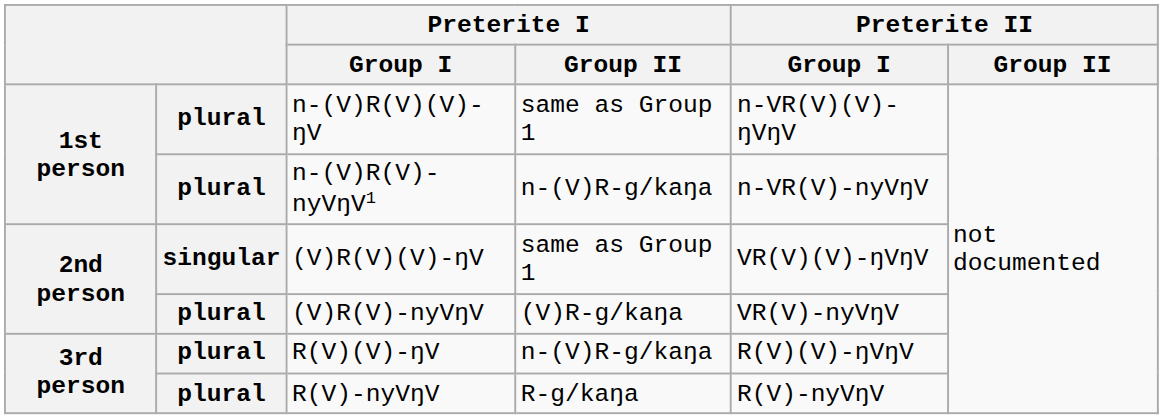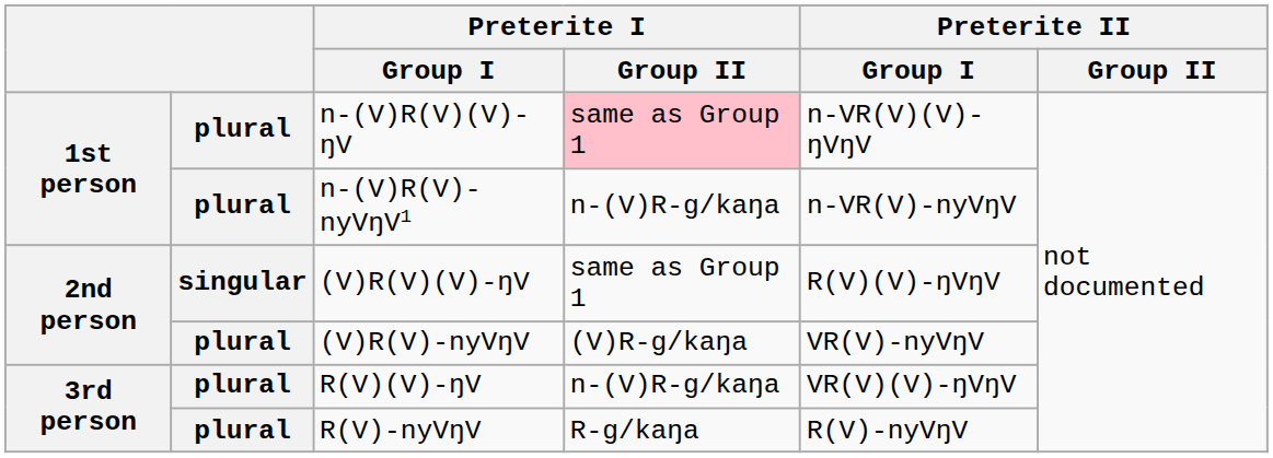n-(V)R(V)(V)-ŋV | Preterite I / Group II: no background -> pink background
(V)R(V)(V)-ŋV | Preterite II / Group I: VR(V)(V)-ŋVŋV -> R(V)(V)-ŋVŋV
R(V)(V)-ŋV | Preterite II / Group I: R(V)(V)-ŋVŋV -> VR(V)(V)-ŋVŋV
